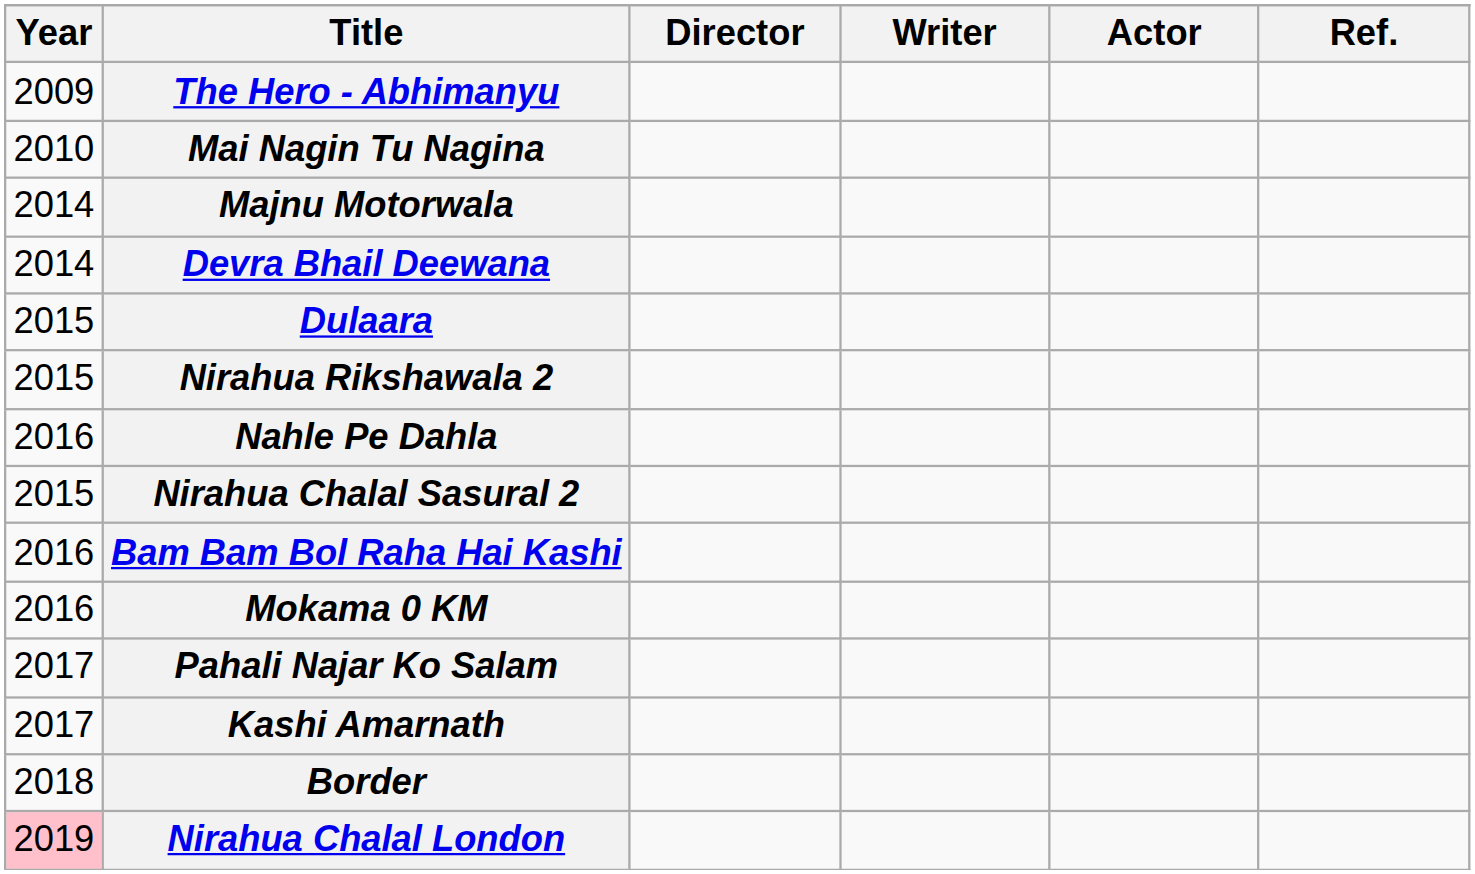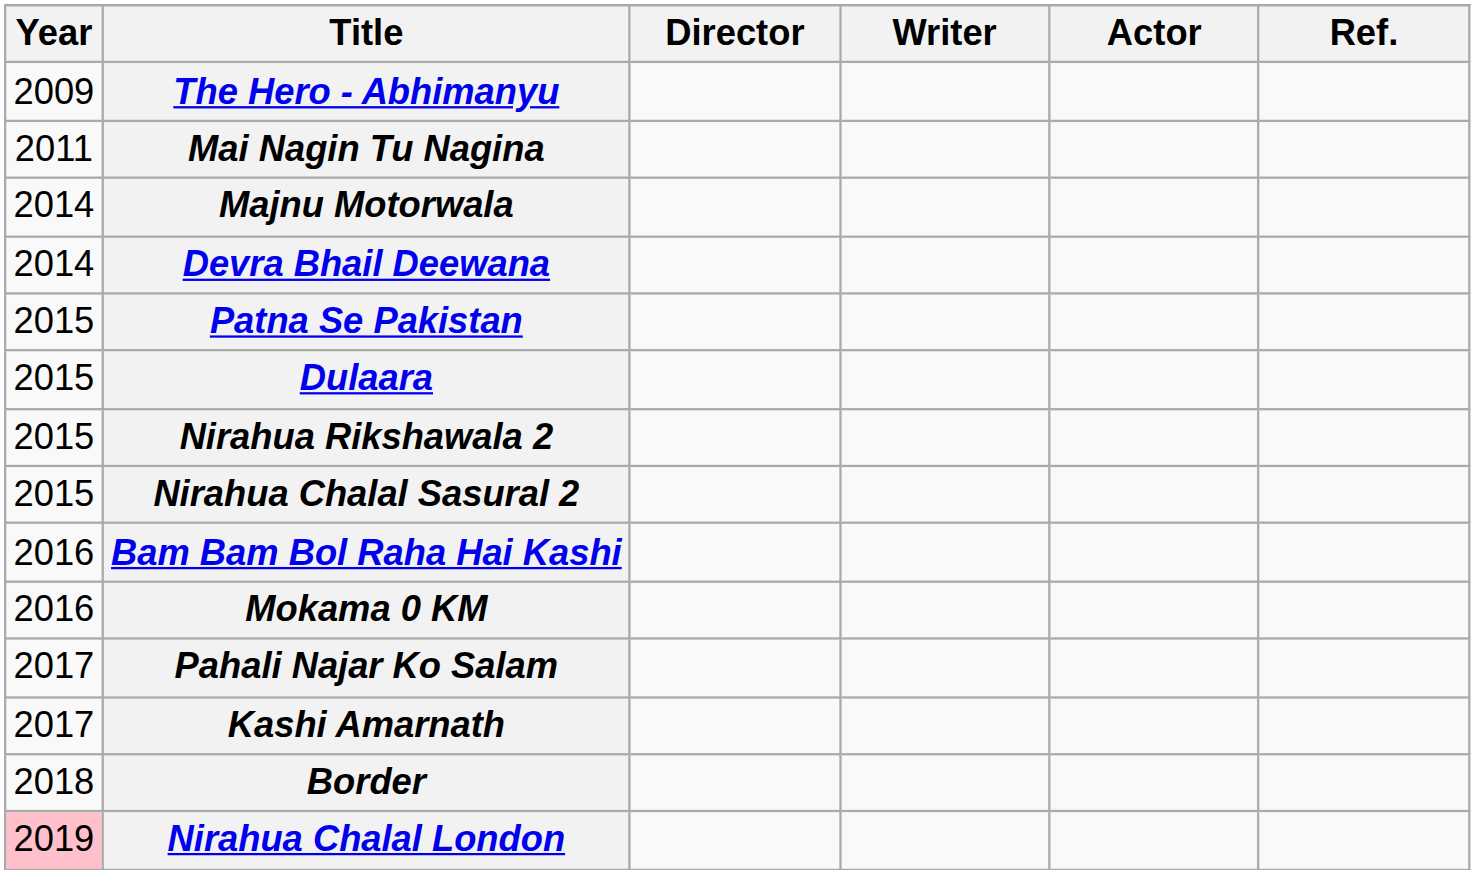Mai Nagin Tu Nagina | Year: 2010 -> 2011
+ row: 2015 | Patna Se Pakistan
- row: 2016 | Nahle Pe Dahla
